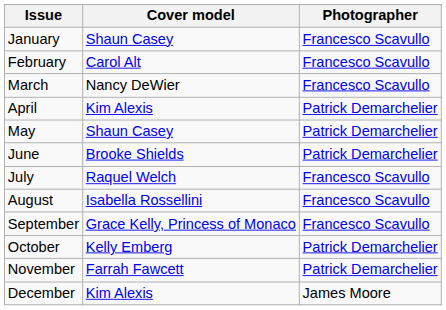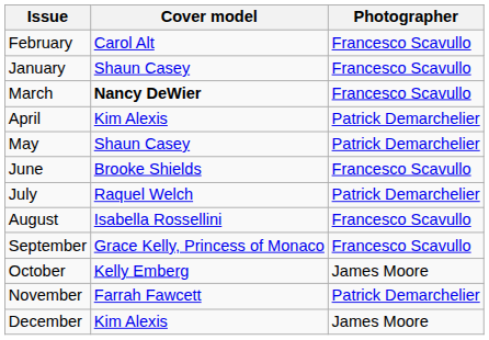rows swapped: January <-> February
March | Cover model: normal -> bold
June | Photographer: Patrick Demarchelier -> Francesco Scavullo
July | Photographer: Francesco Scavullo -> Patrick Demarchelier
October | Photographer: Patrick Demarchelier -> James Moore
